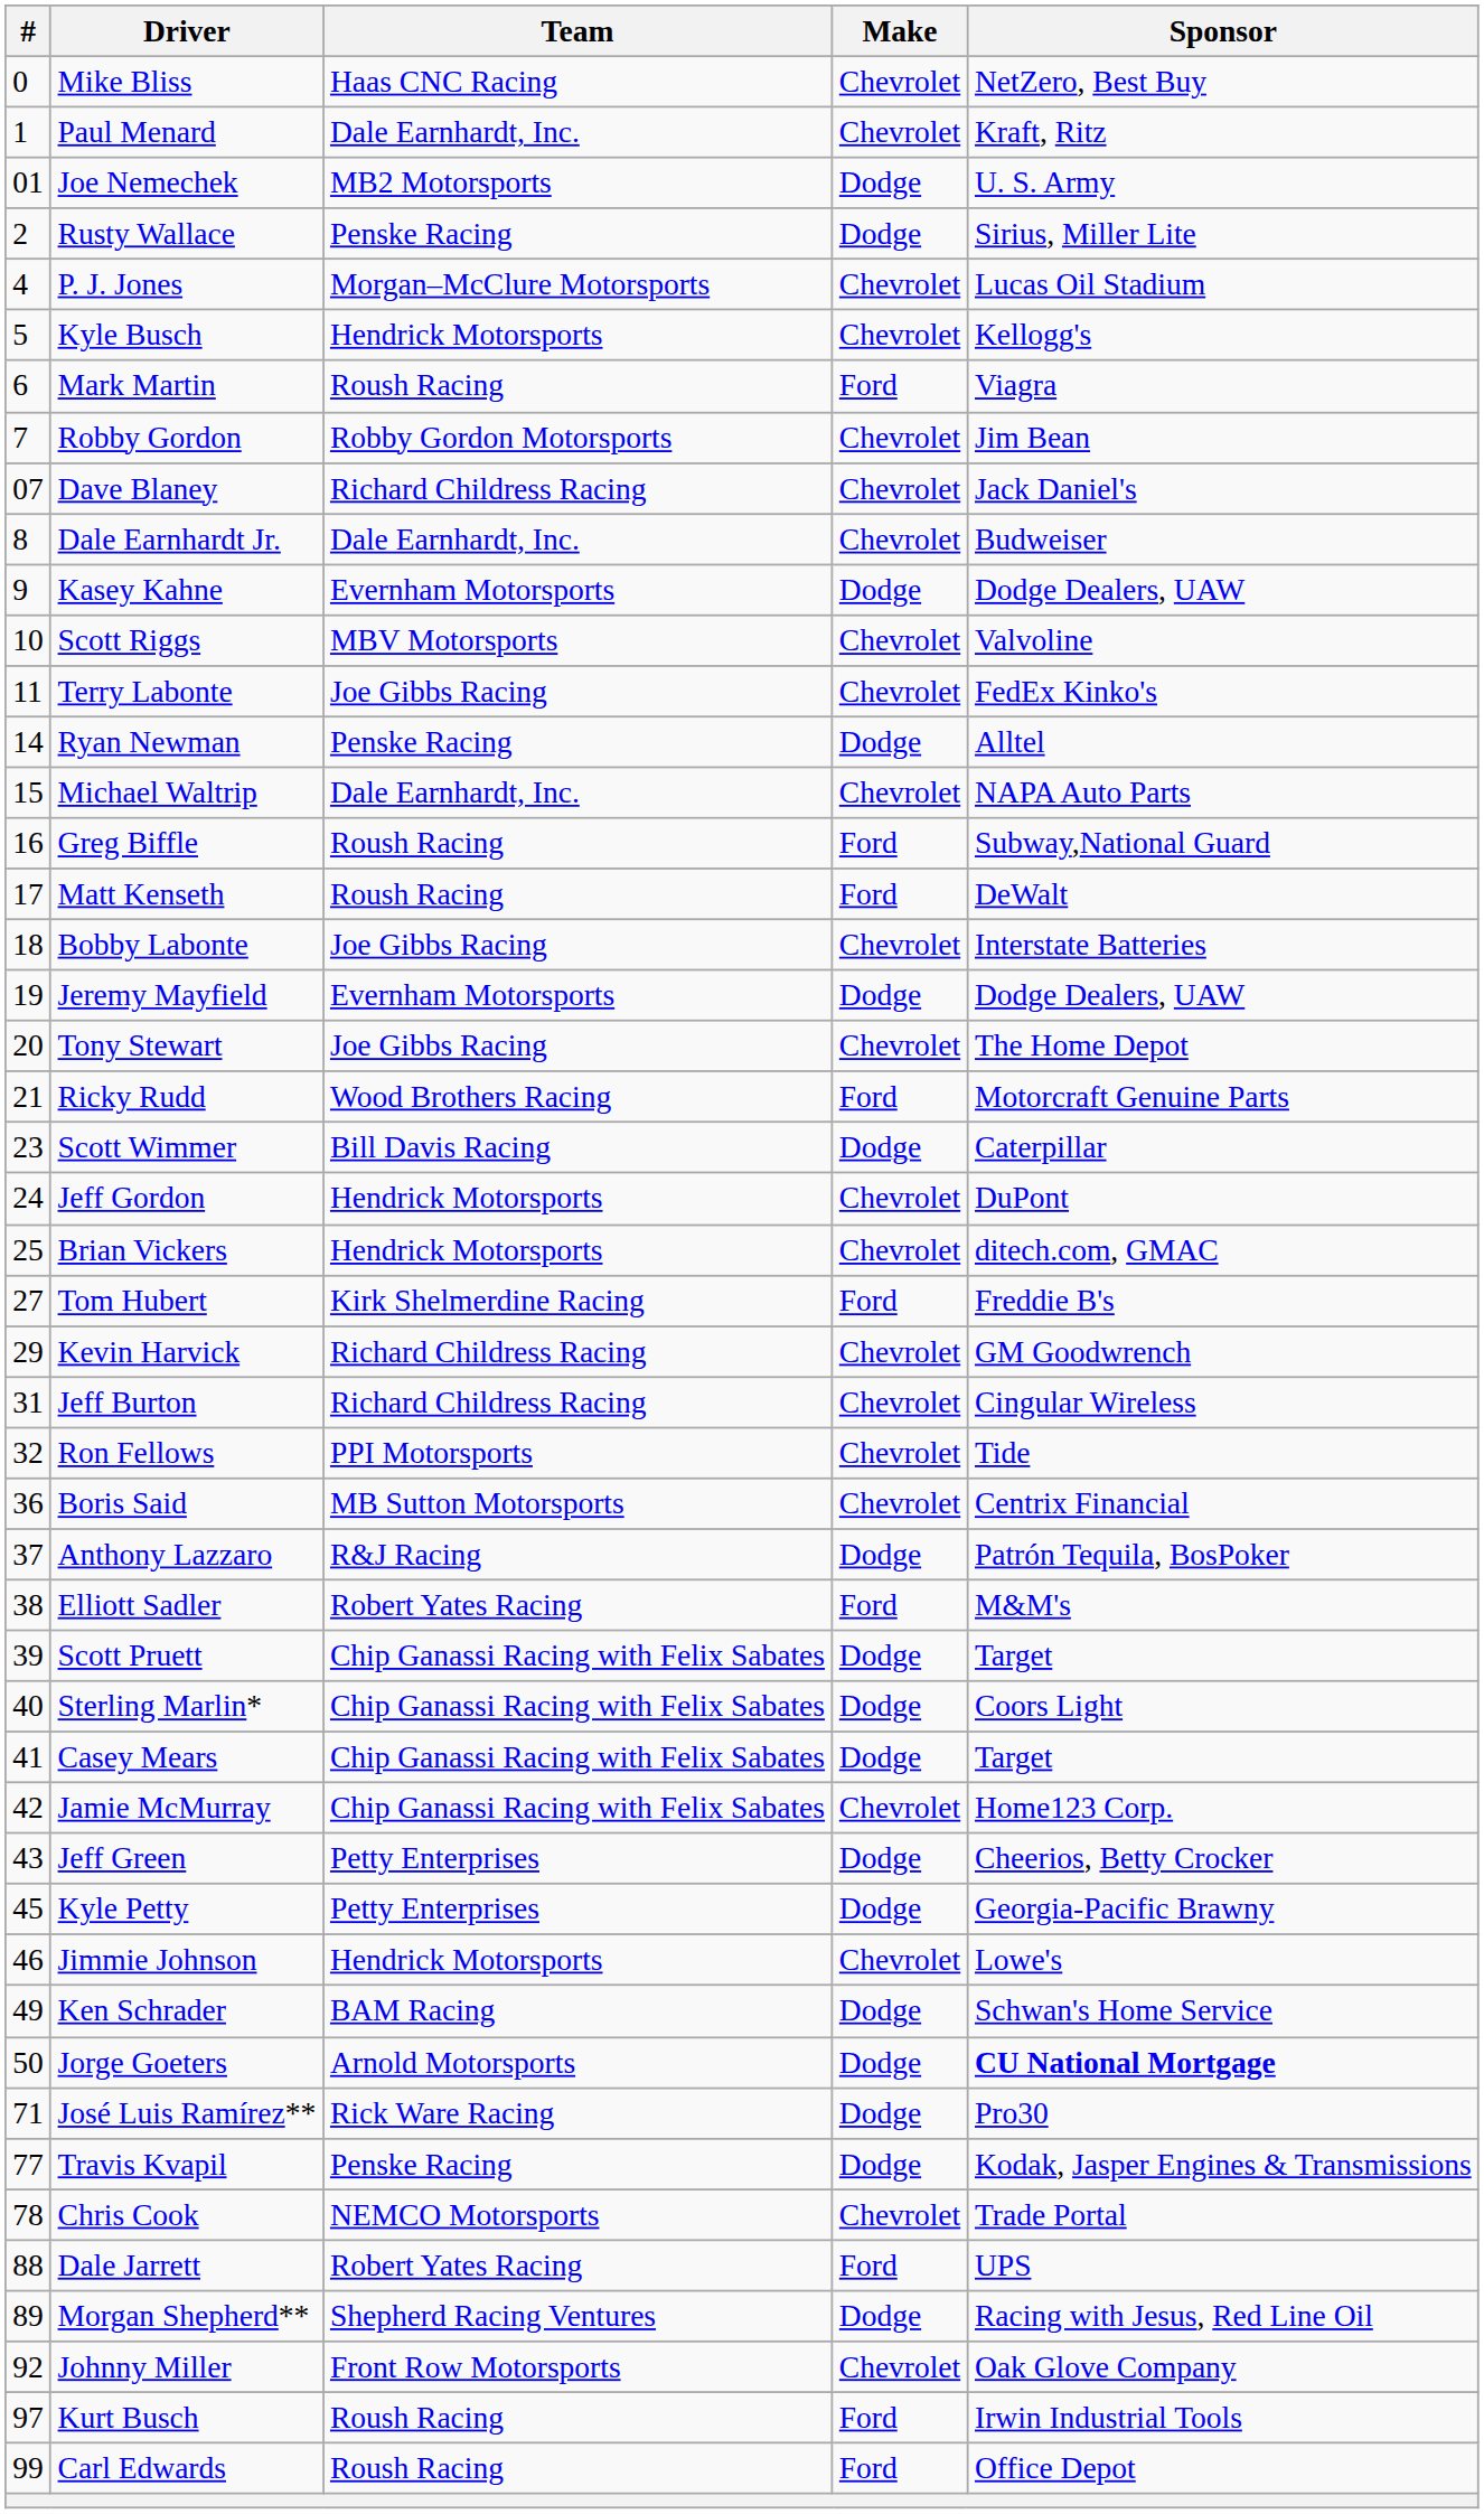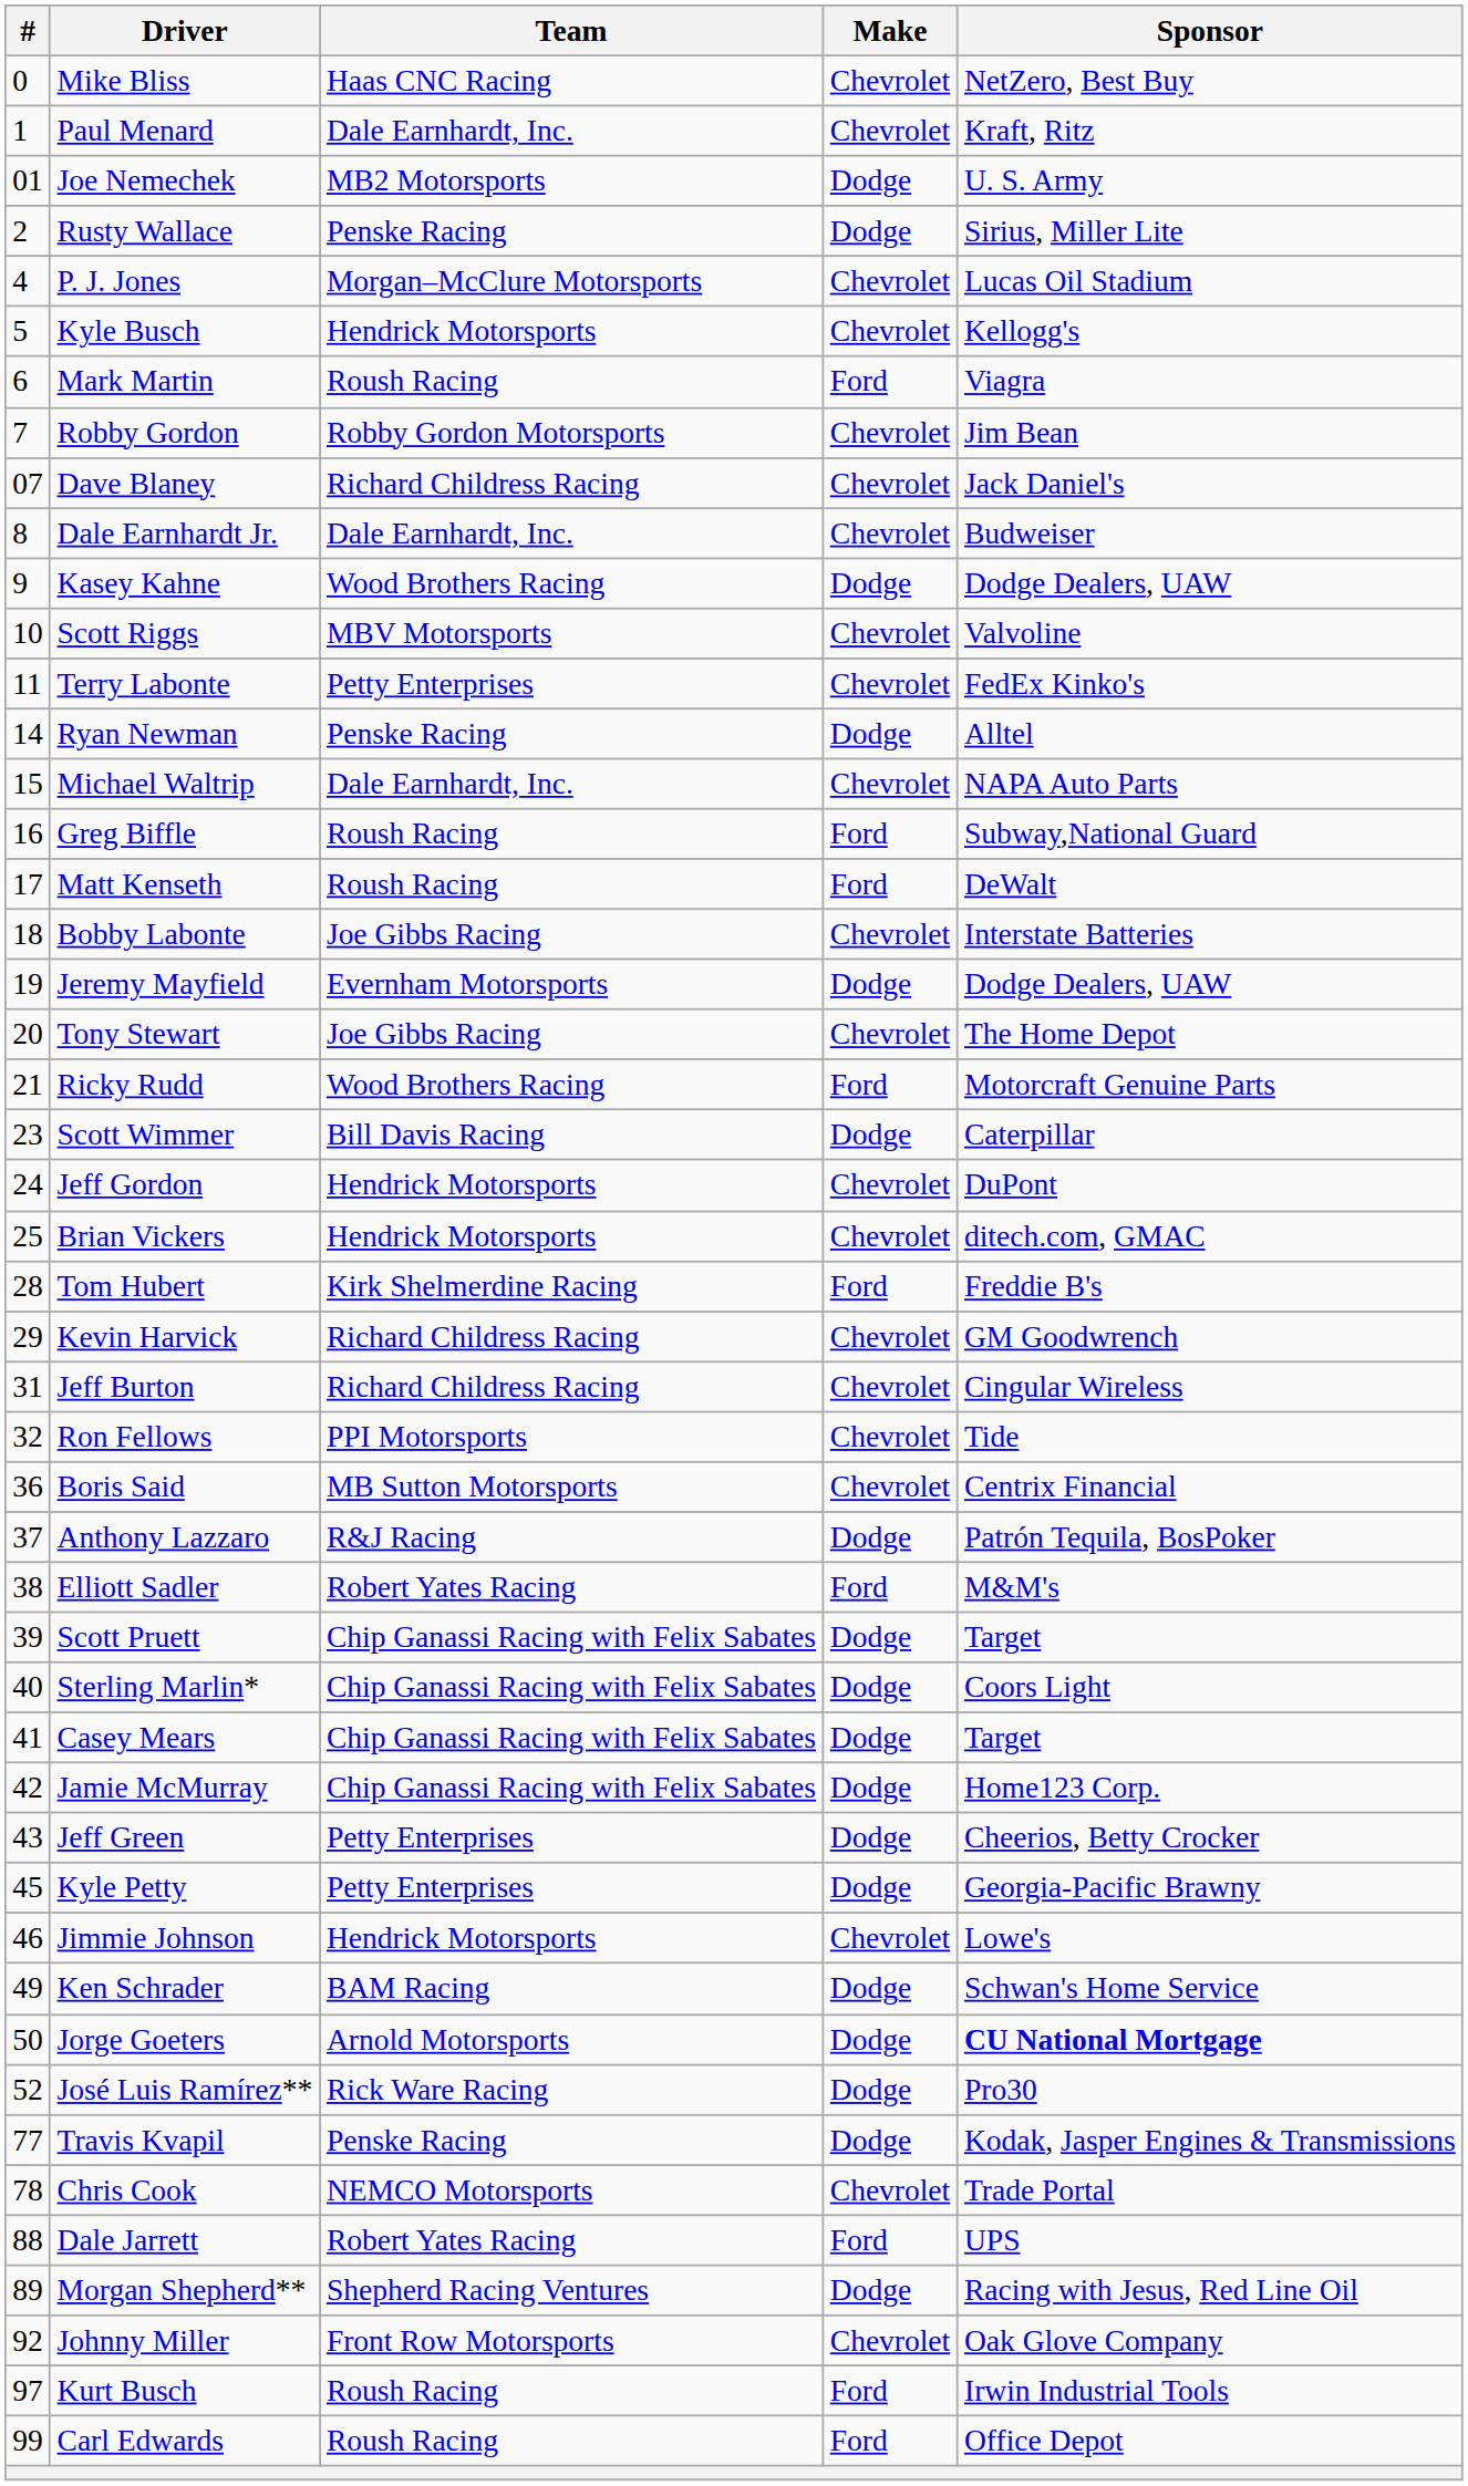Kasey Kahne | Team: Evernham Motorsports -> Wood Brothers Racing
Terry Labonte | Team: Joe Gibbs Racing -> Petty Enterprises
Tom Hubert | #: 27 -> 28
Jamie McMurray | Make: Chevrolet -> Dodge
José Luis Ramírez** | #: 71 -> 52
